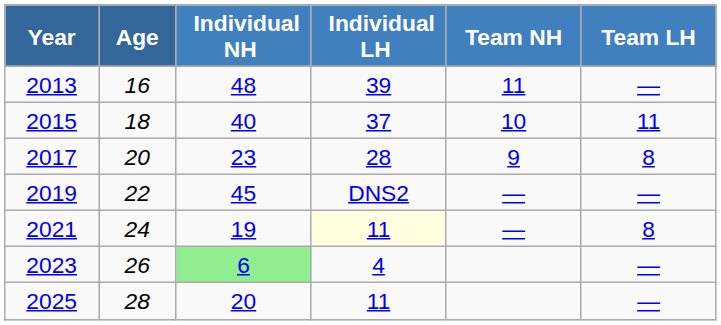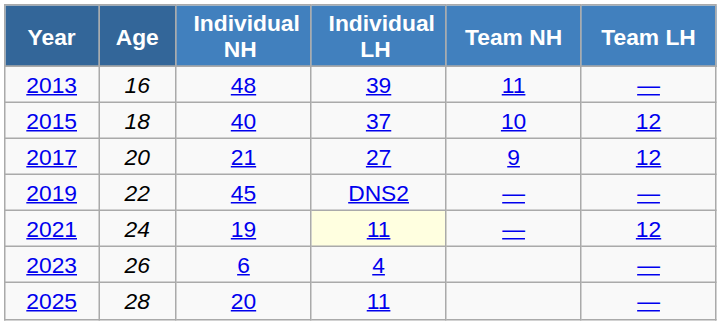2015 | Team LH: 11 -> 12
2017 | Individual NH: 23 -> 21
2017 | Individual LH: 28 -> 27
2017 | Team LH: 8 -> 12
2021 | Team LH: 8 -> 12
2023 | Individual NH: lightgreen background -> no background
